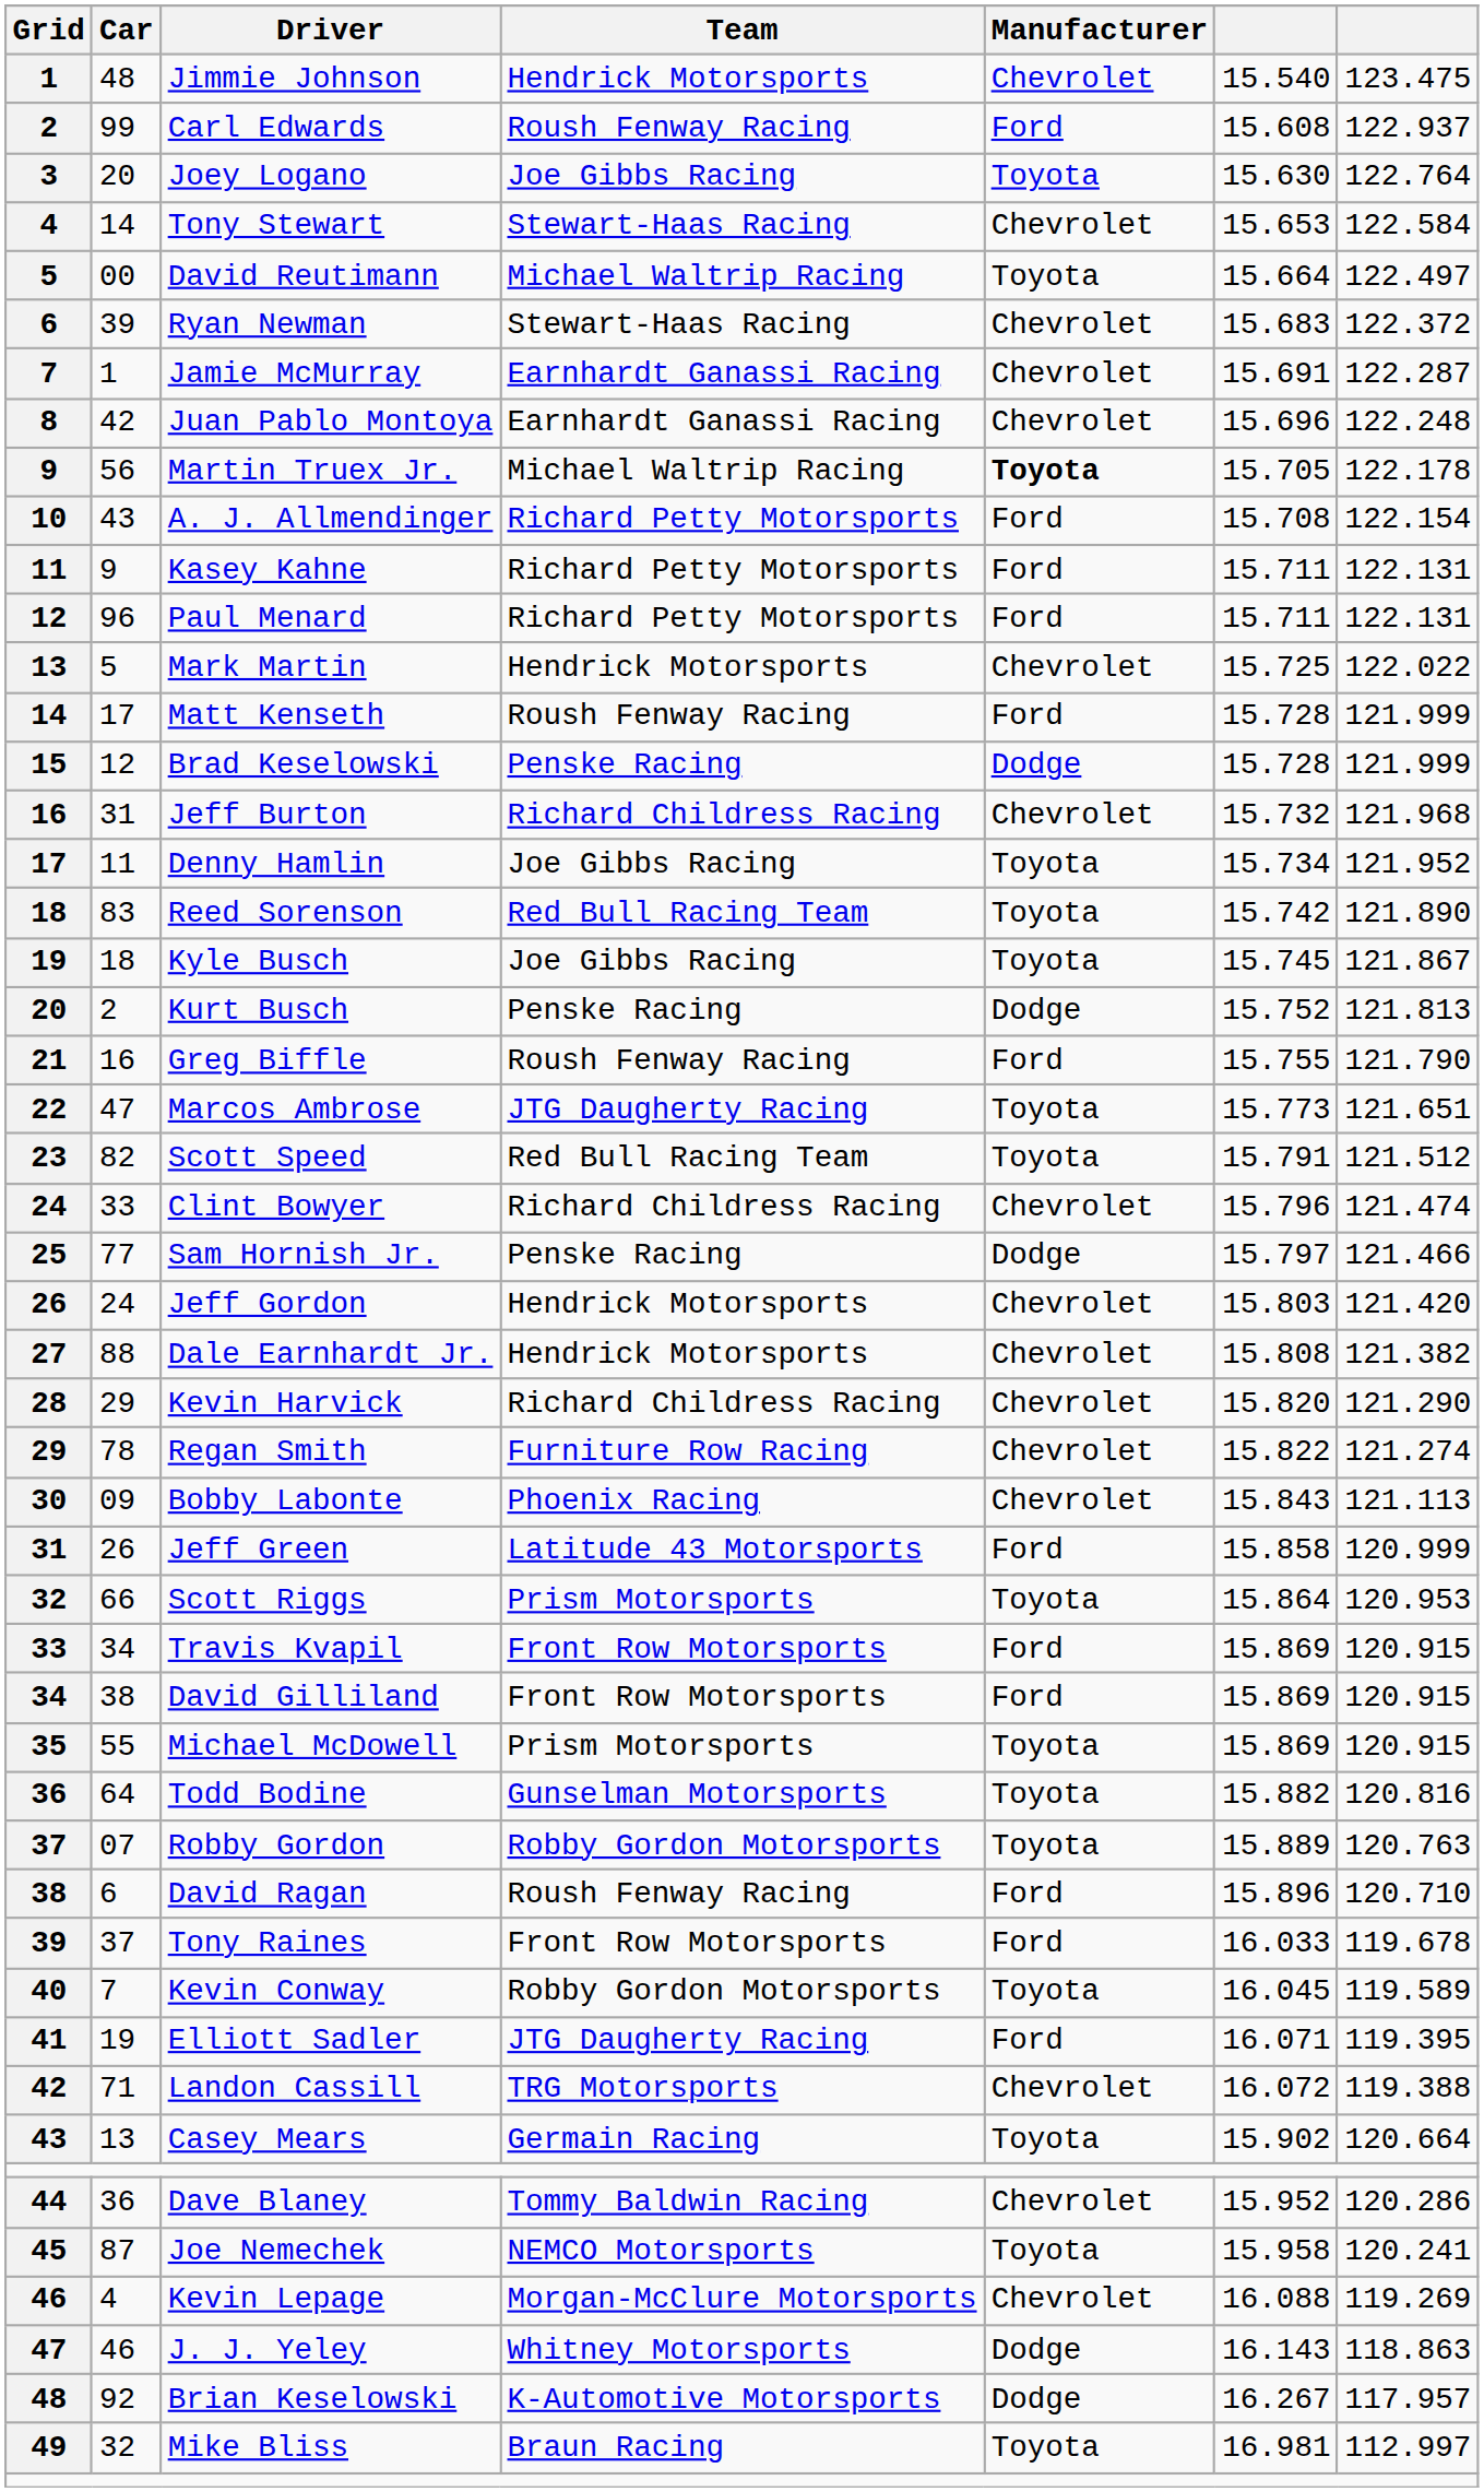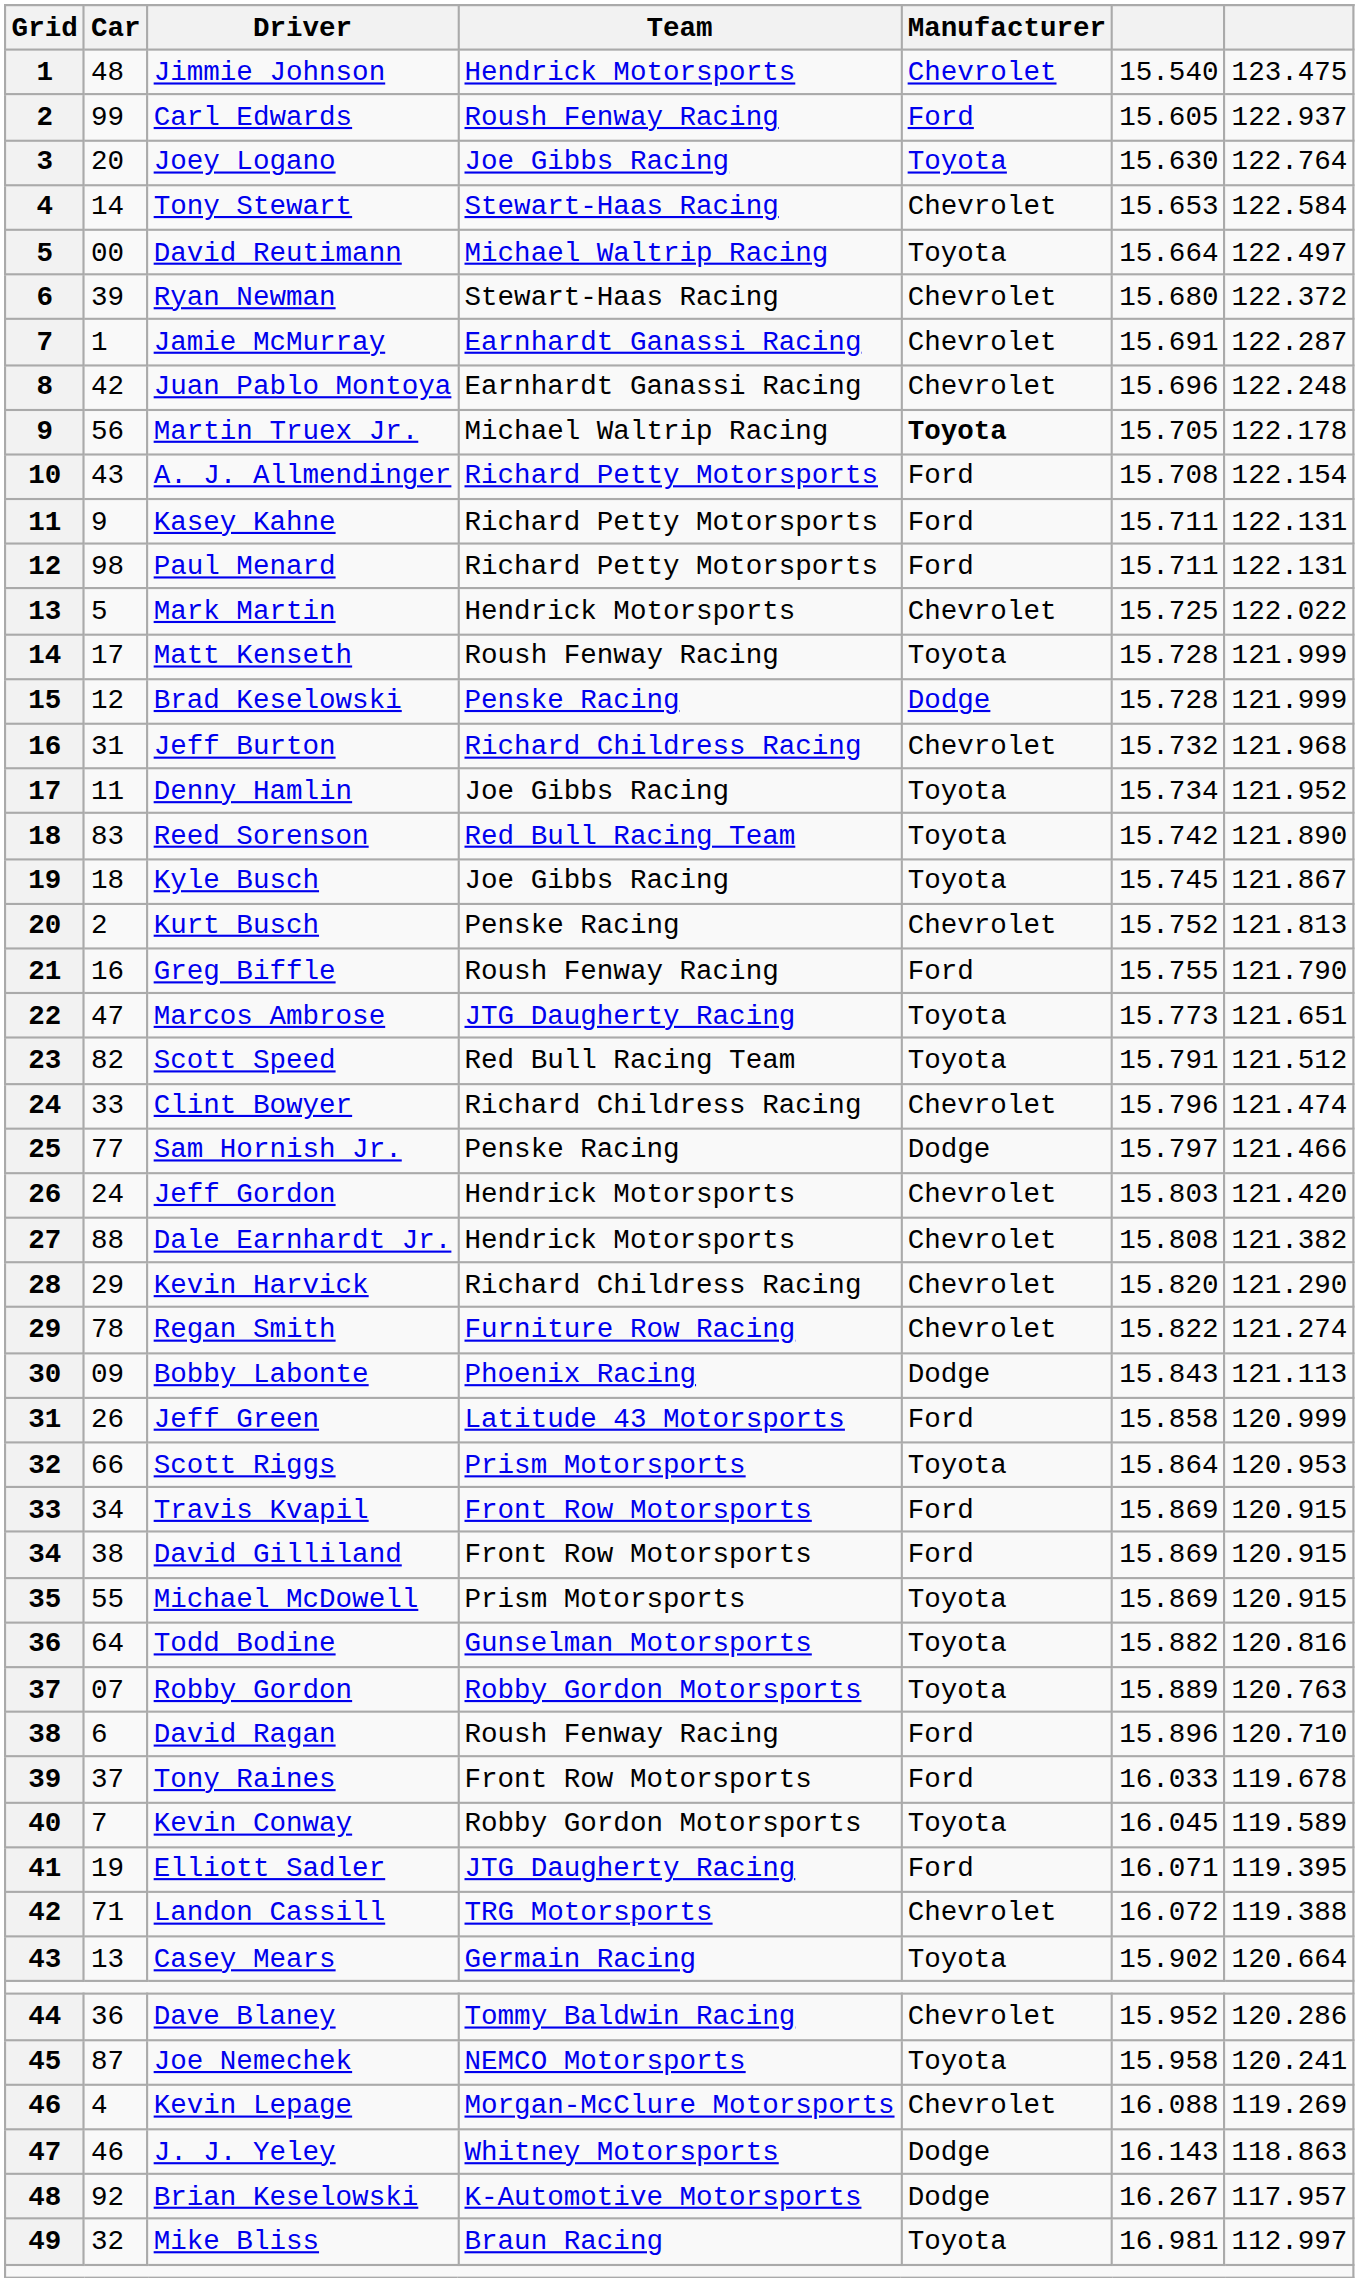Carl Edwards | column 6: 15.608 -> 15.605
Ryan Newman | column 6: 15.683 -> 15.680
Paul Menard | Car: 96 -> 98
Matt Kenseth | Manufacturer: Ford -> Toyota
Kurt Busch | Manufacturer: Dodge -> Chevrolet
Bobby Labonte | Manufacturer: Chevrolet -> Dodge
